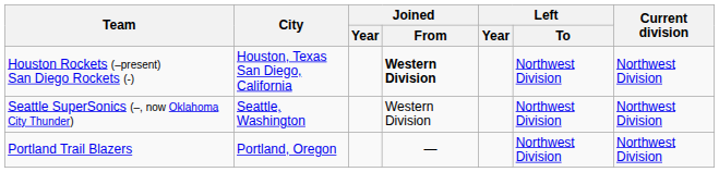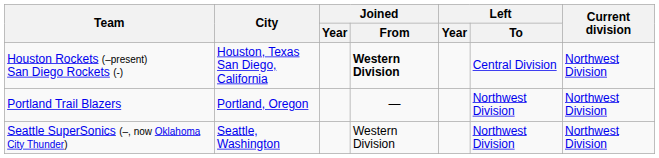Houston Rockets (–present) San Diego Rockets (-) | Left / To: Northwest Division -> Central Division
rows swapped: Portland Trail Blazers <-> Seattle SuperSonics (–, now Oklahoma City Thunder)
